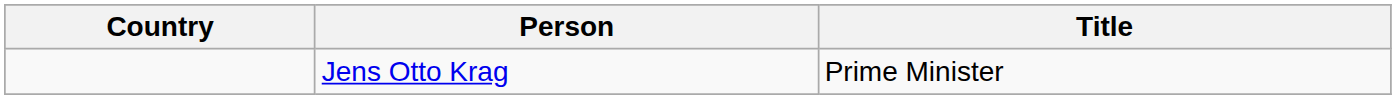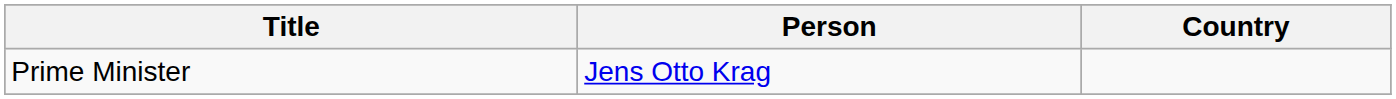columns swapped: Country <-> Title
